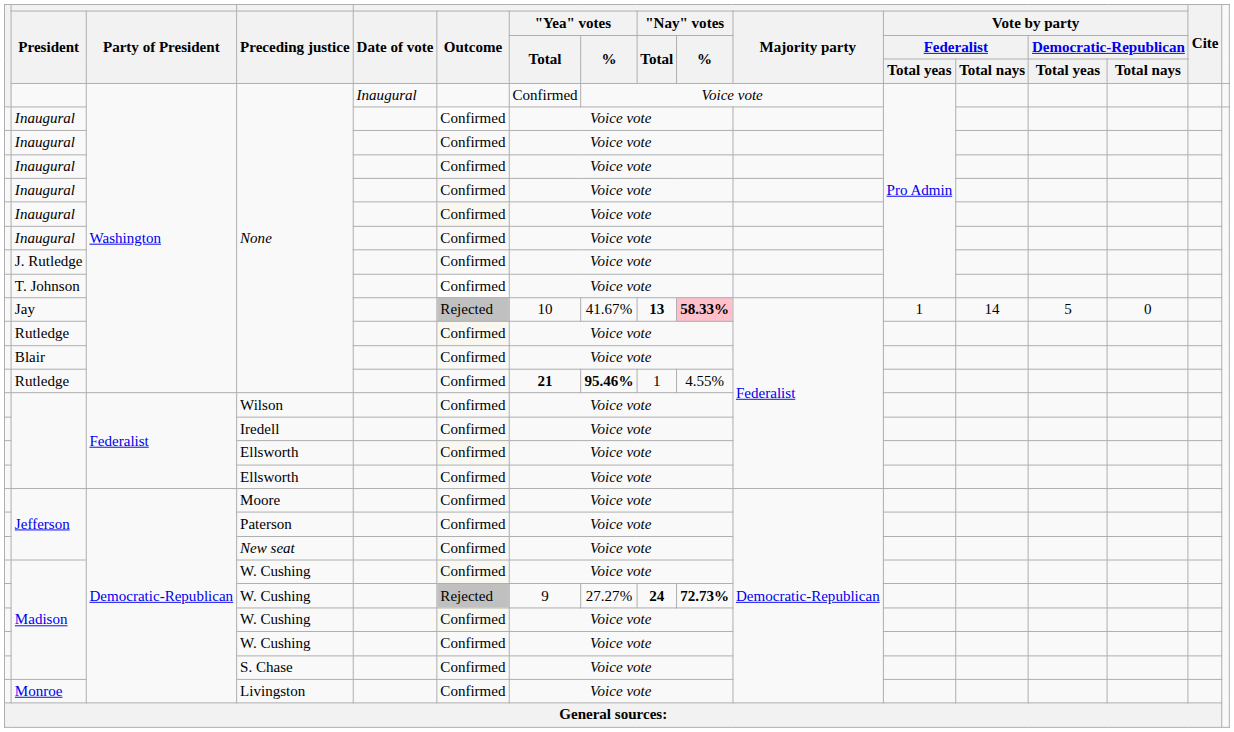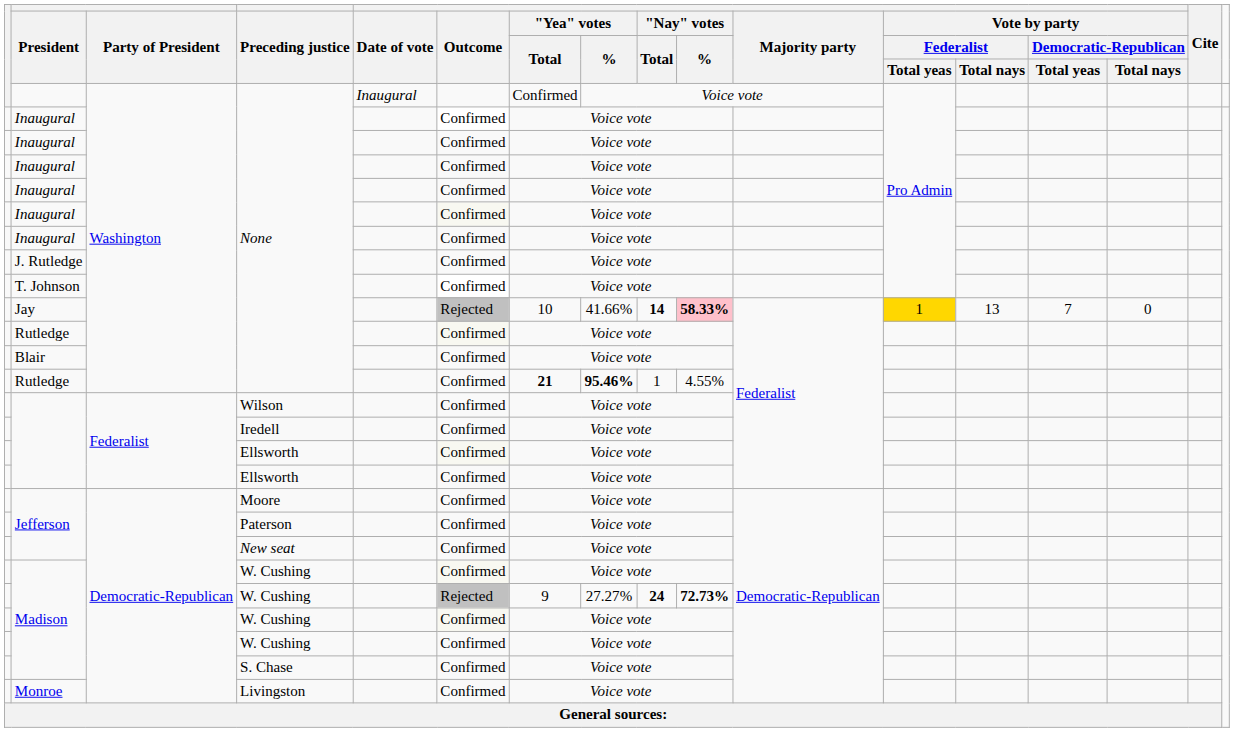Jay | "Yea" votes / %: 41.67% -> 41.66%
Jay | "Nay" votes / Total: 13 -> 14
Jay | Vote by party / Federalist / Total yeas: no background -> gold background
Jay | Vote by party / Federalist / Total nays: 14 -> 13
Jay | Vote by party / Democratic-Republican / Total yeas: 5 -> 7
